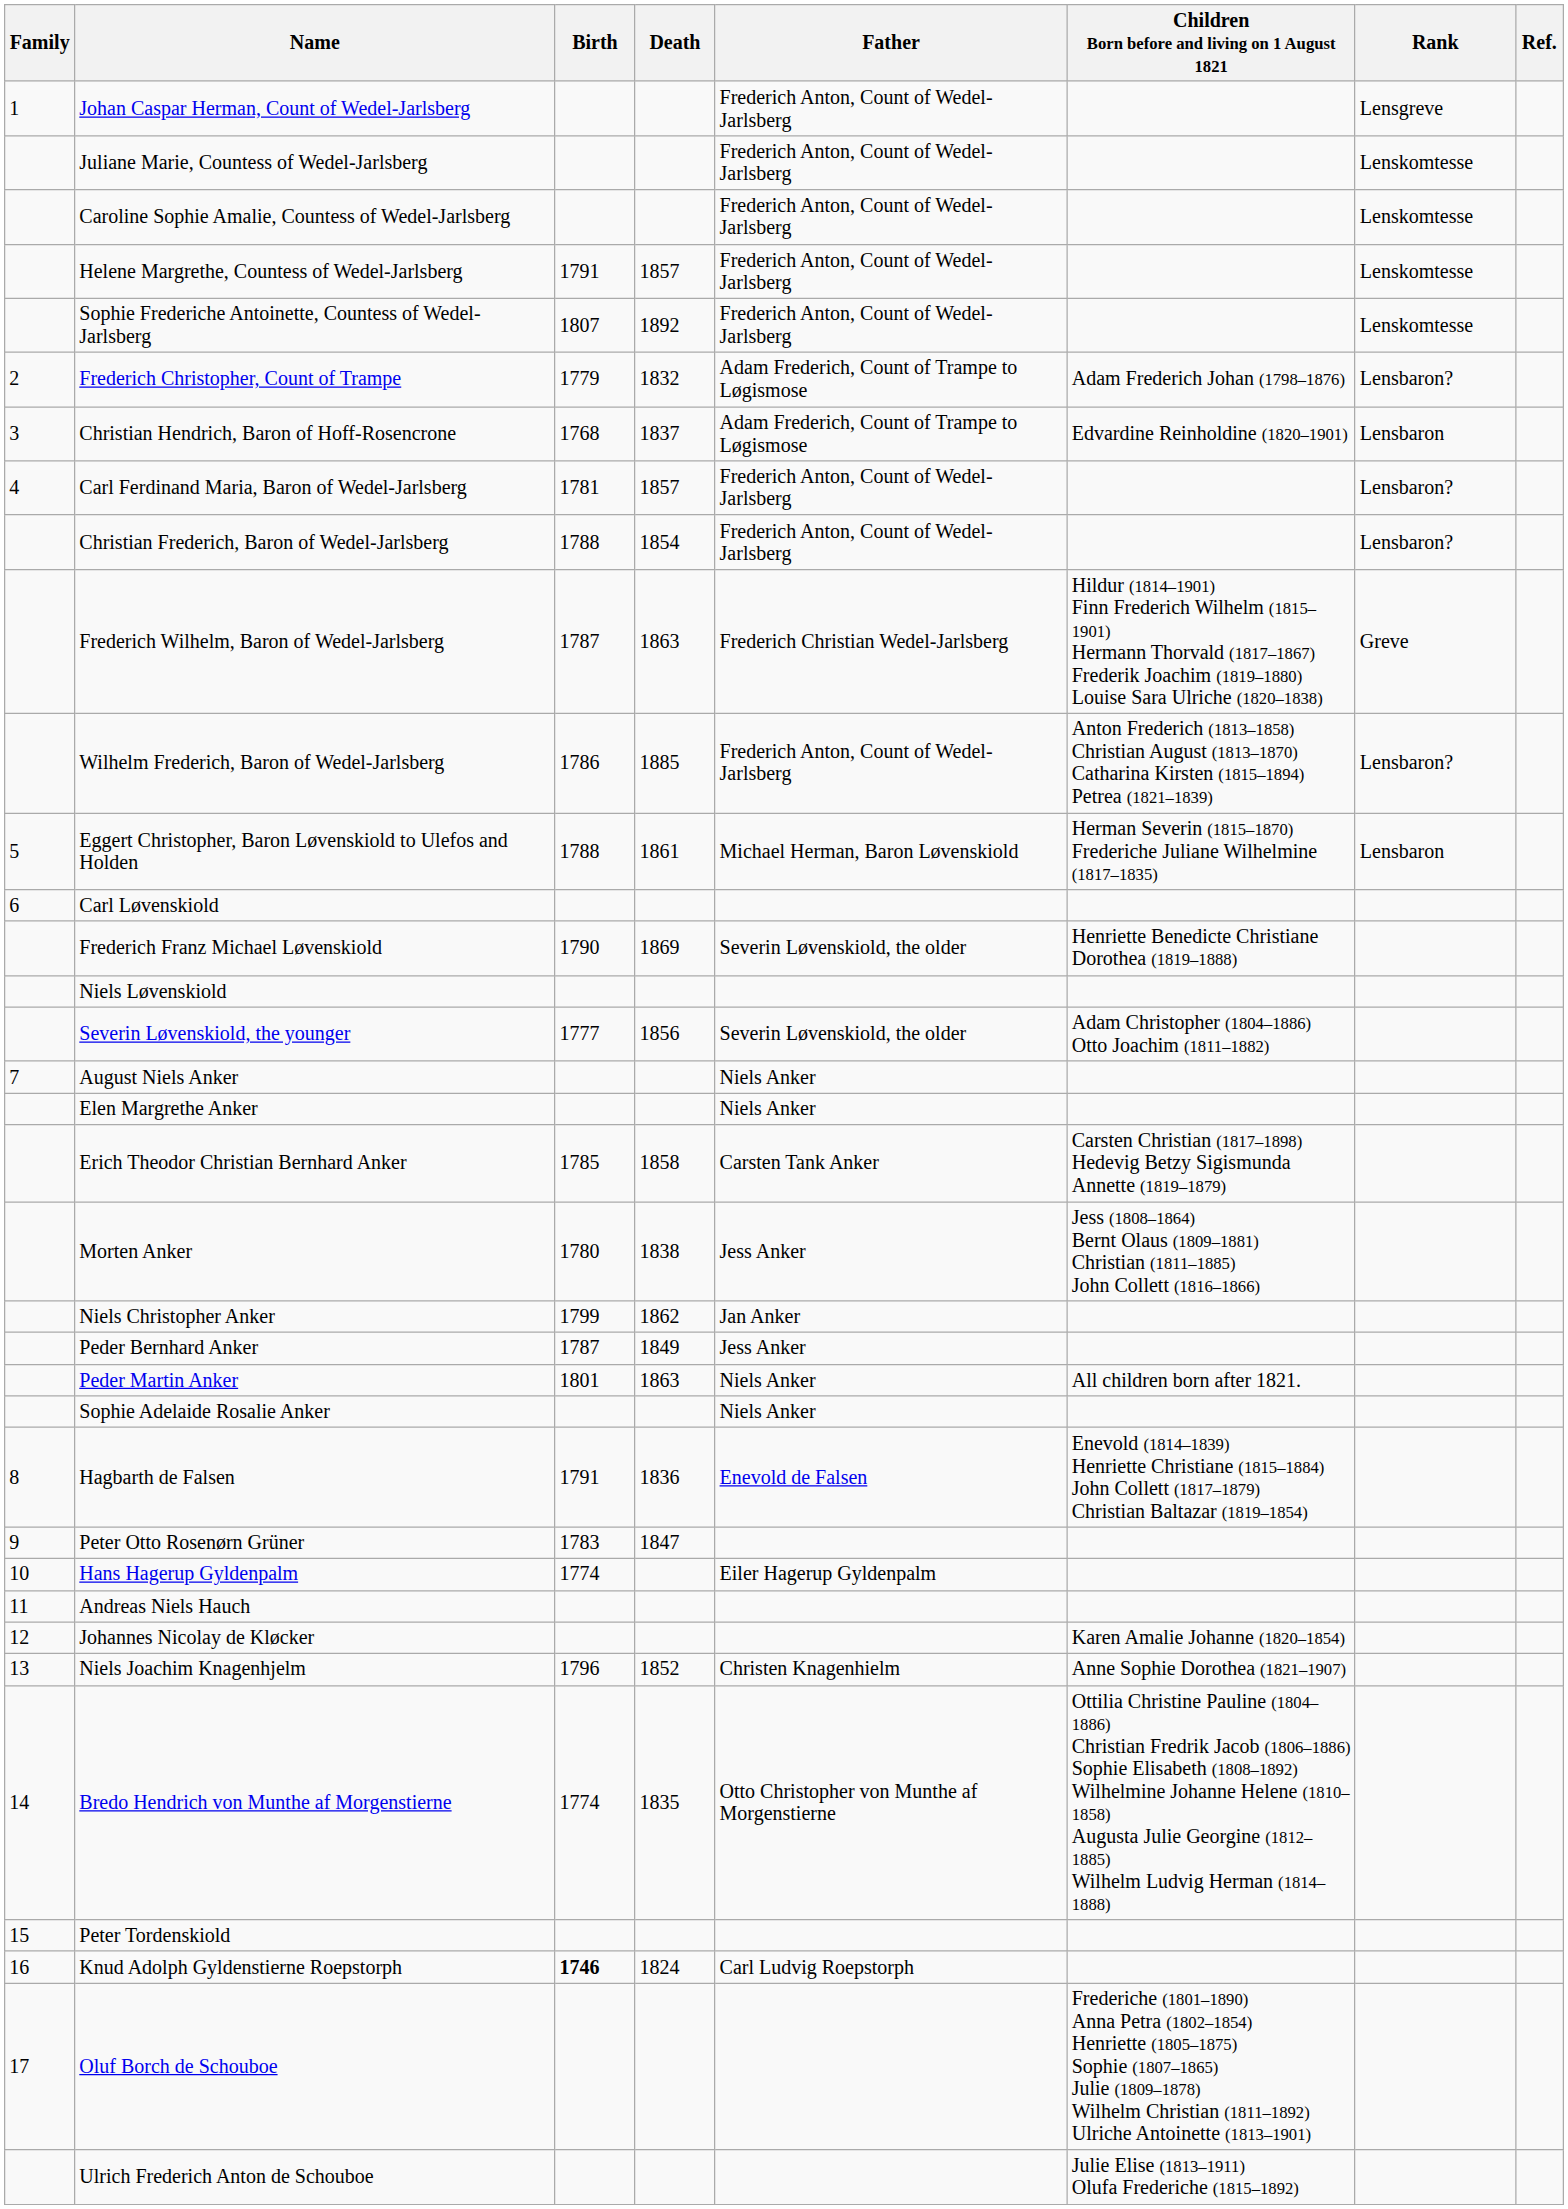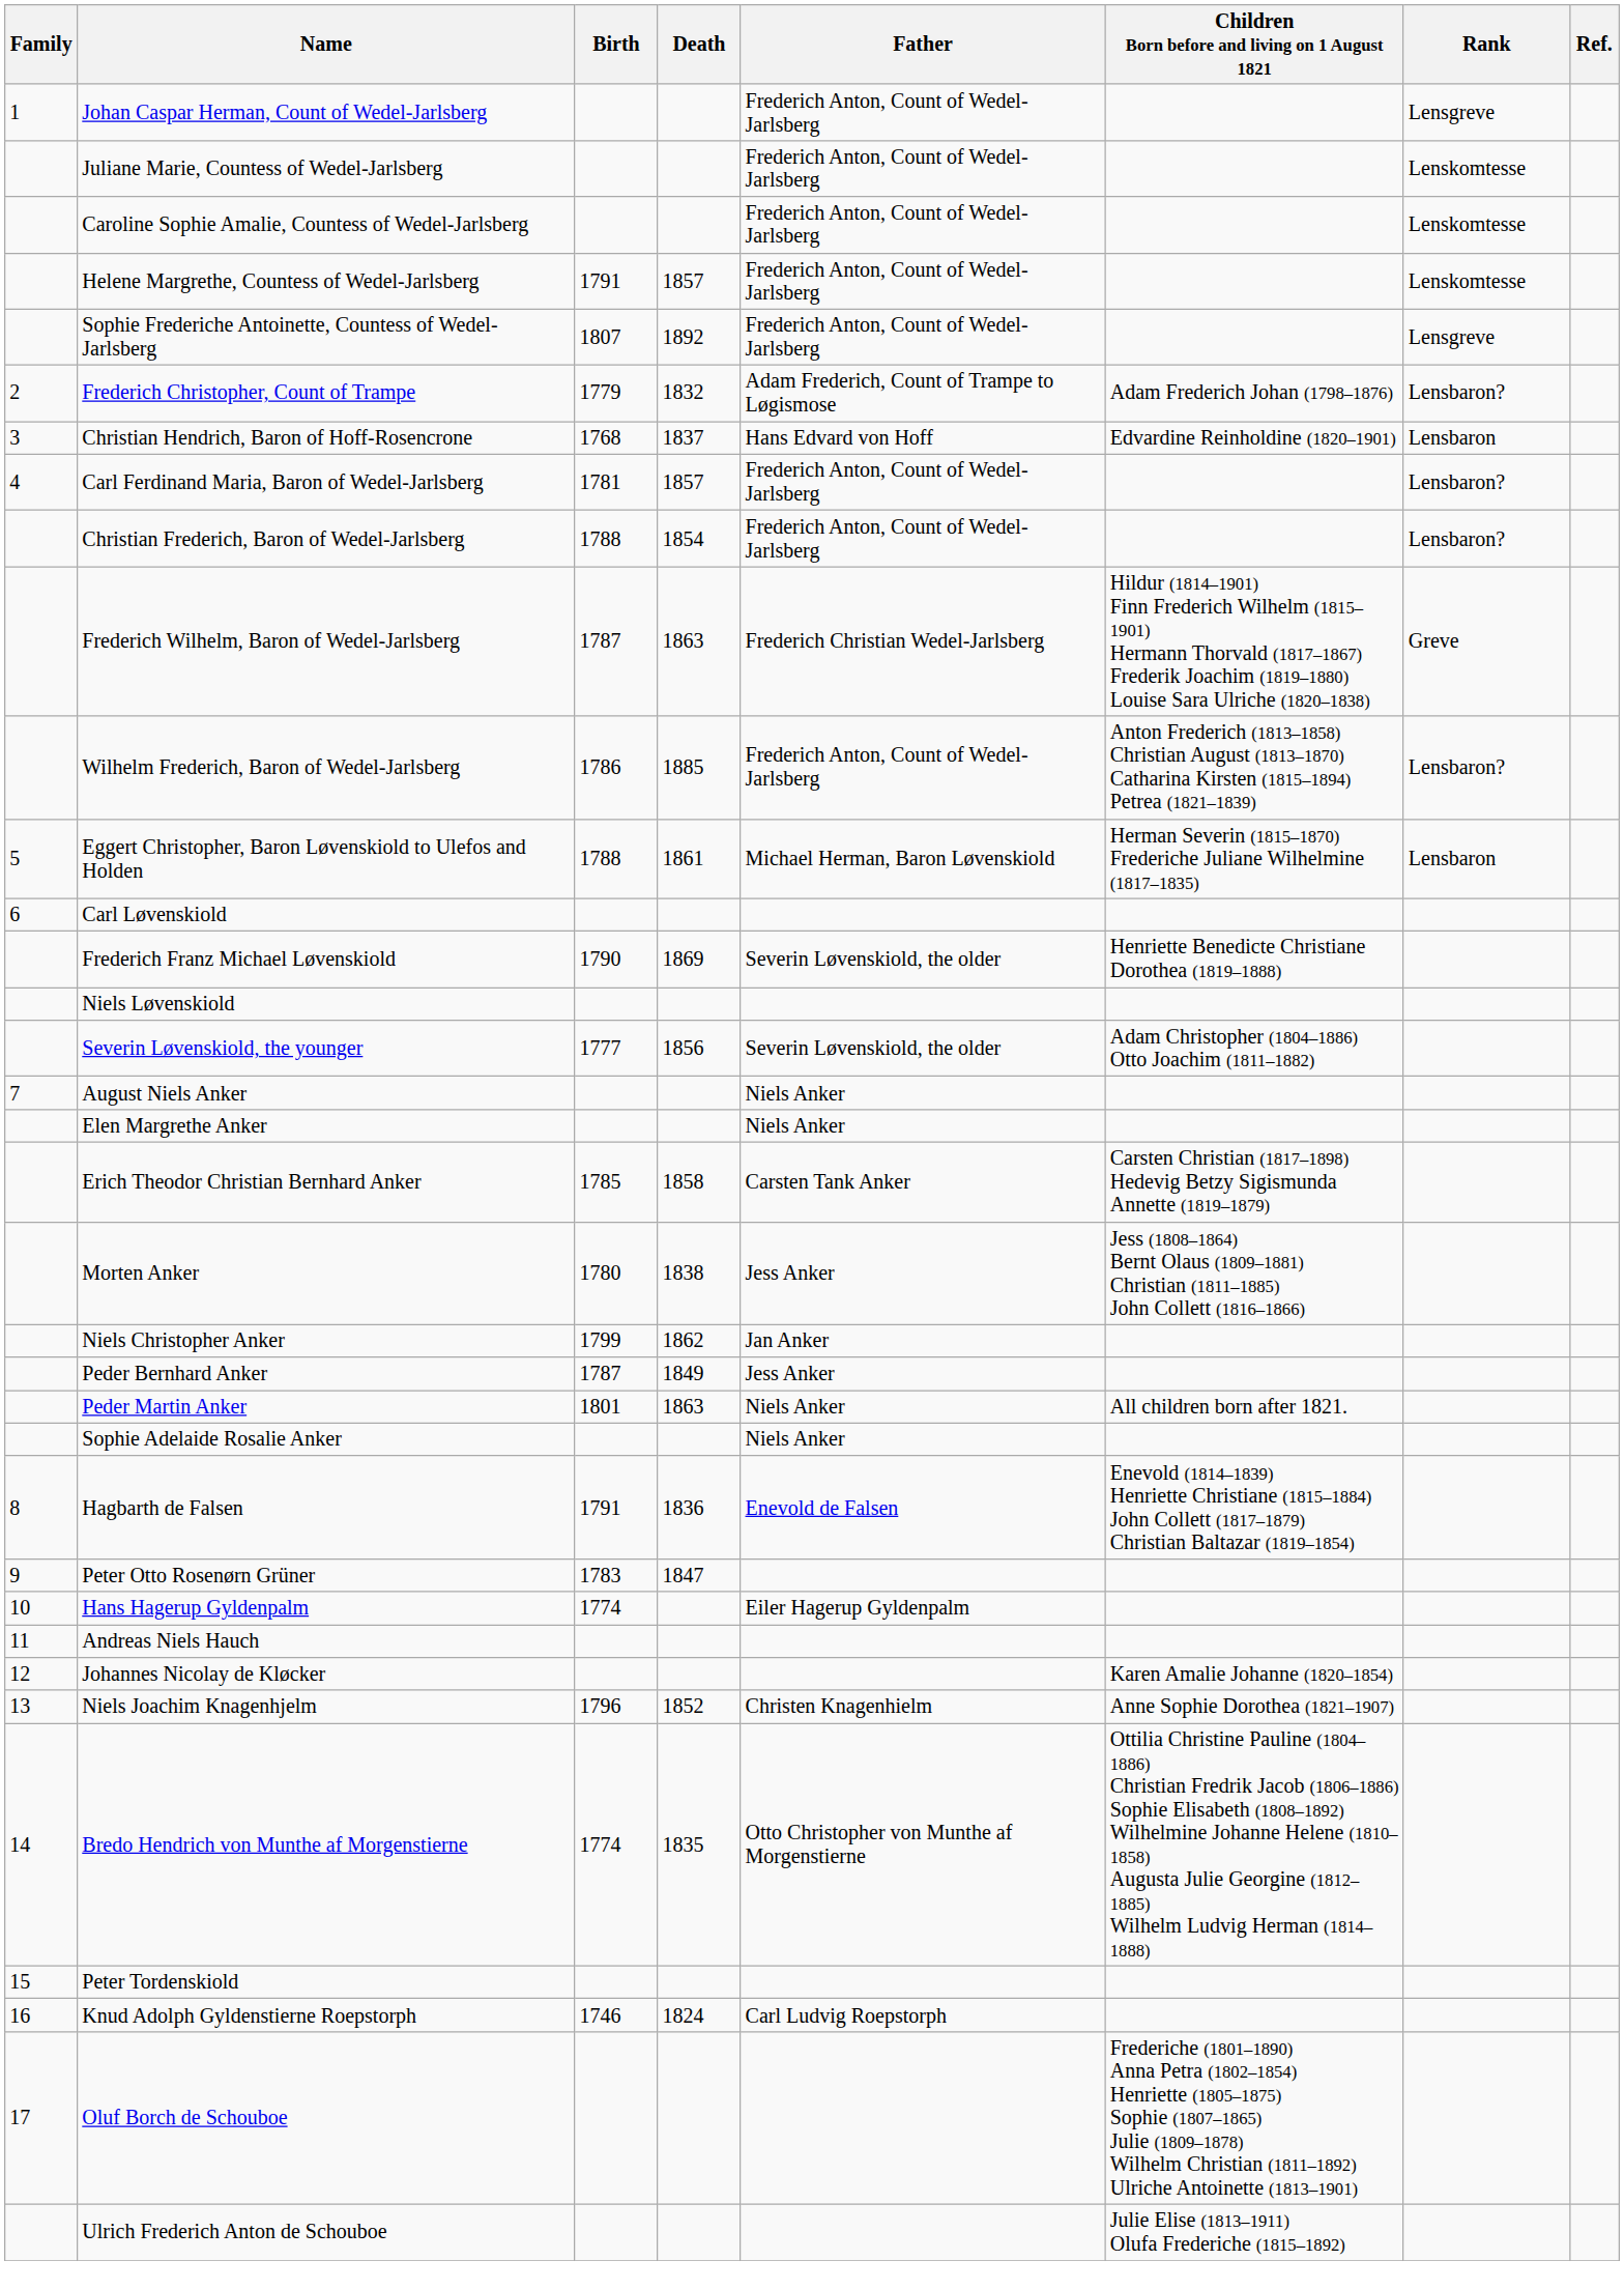Sophie Frederiche Antoinette, Countess of Wedel-Jarlsberg | Rank: Lenskomtesse -> Lensgreve
Christian Hendrich, Baron of Hoff-Rosencrone | Father: Adam Frederich, Count of Trampe to Løgismose -> Hans Edvard von Hoff
Knud Adolph Gyldenstierne Roepstorph | Birth: bold -> normal
